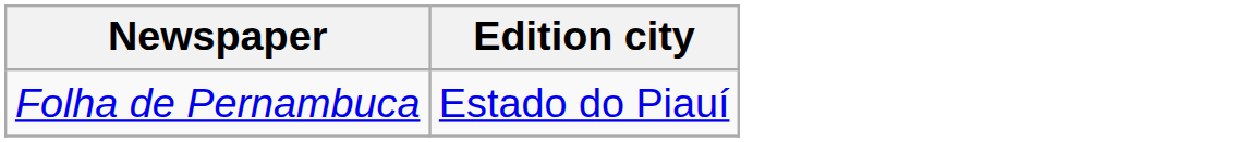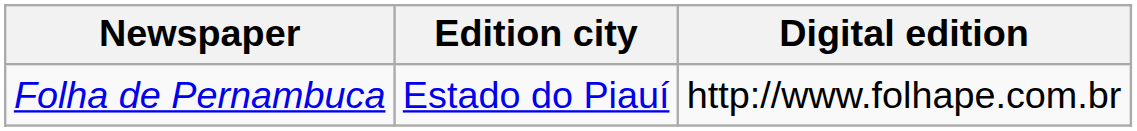+ column: Digital edition | http://www.folhape.com.br
